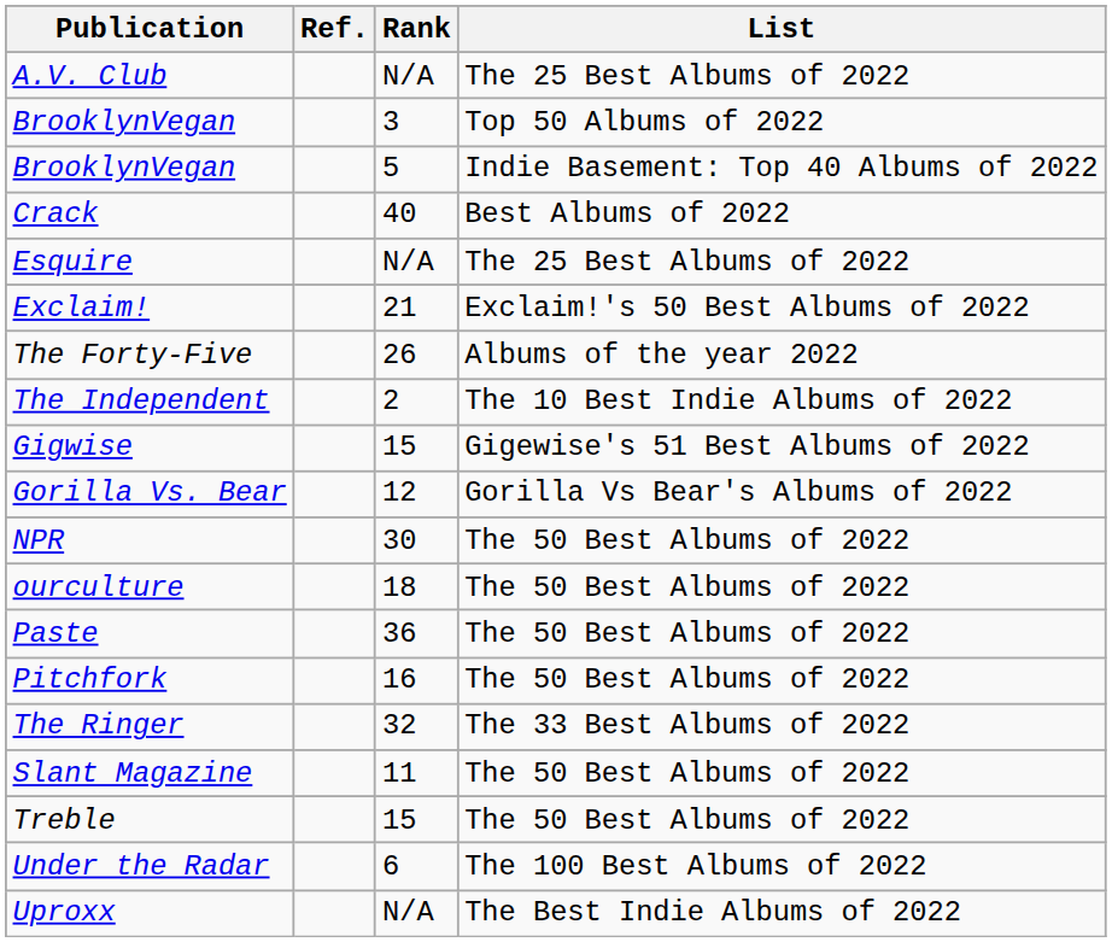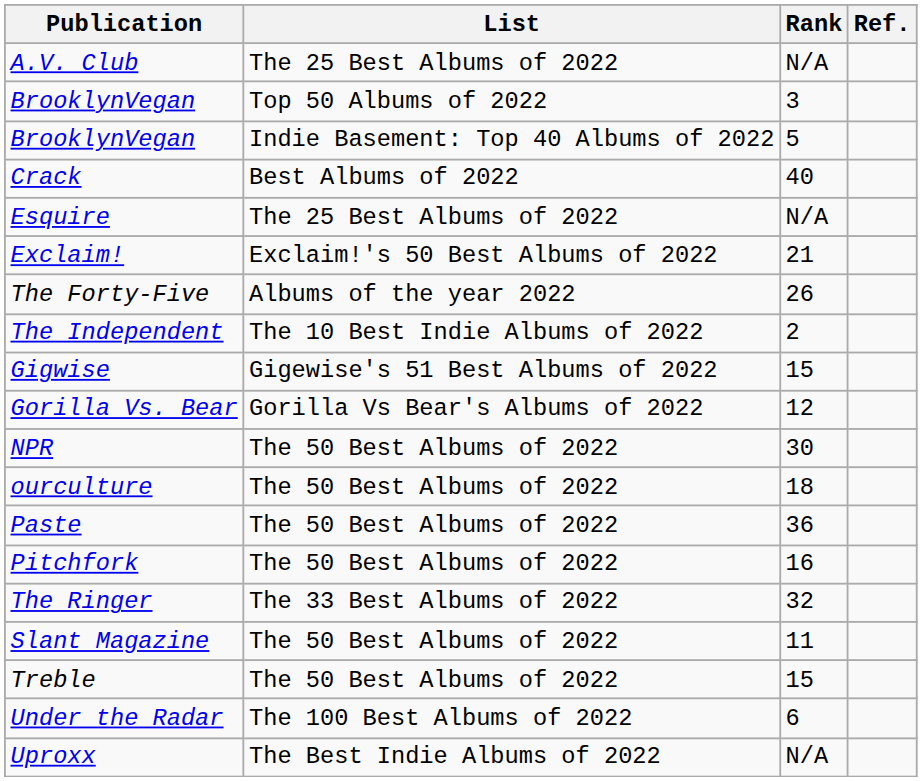columns swapped: List <-> Ref.
